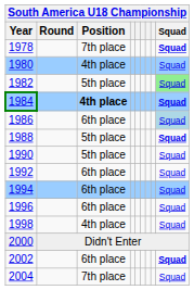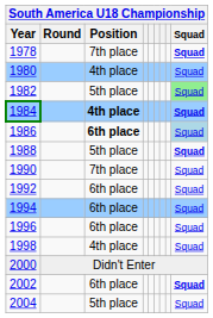1986 | South America U18 Championship / Position: normal -> bold
1990 | South America U18 Championship / Position: 5th place -> 7th place
2004 | South America U18 Championship / Position: 7th place -> 5th place
